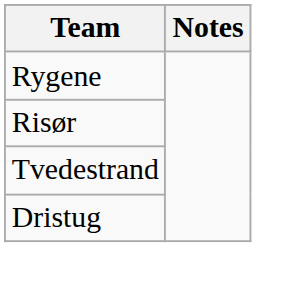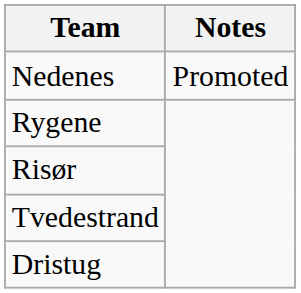+ row: Nedenes | Promoted
